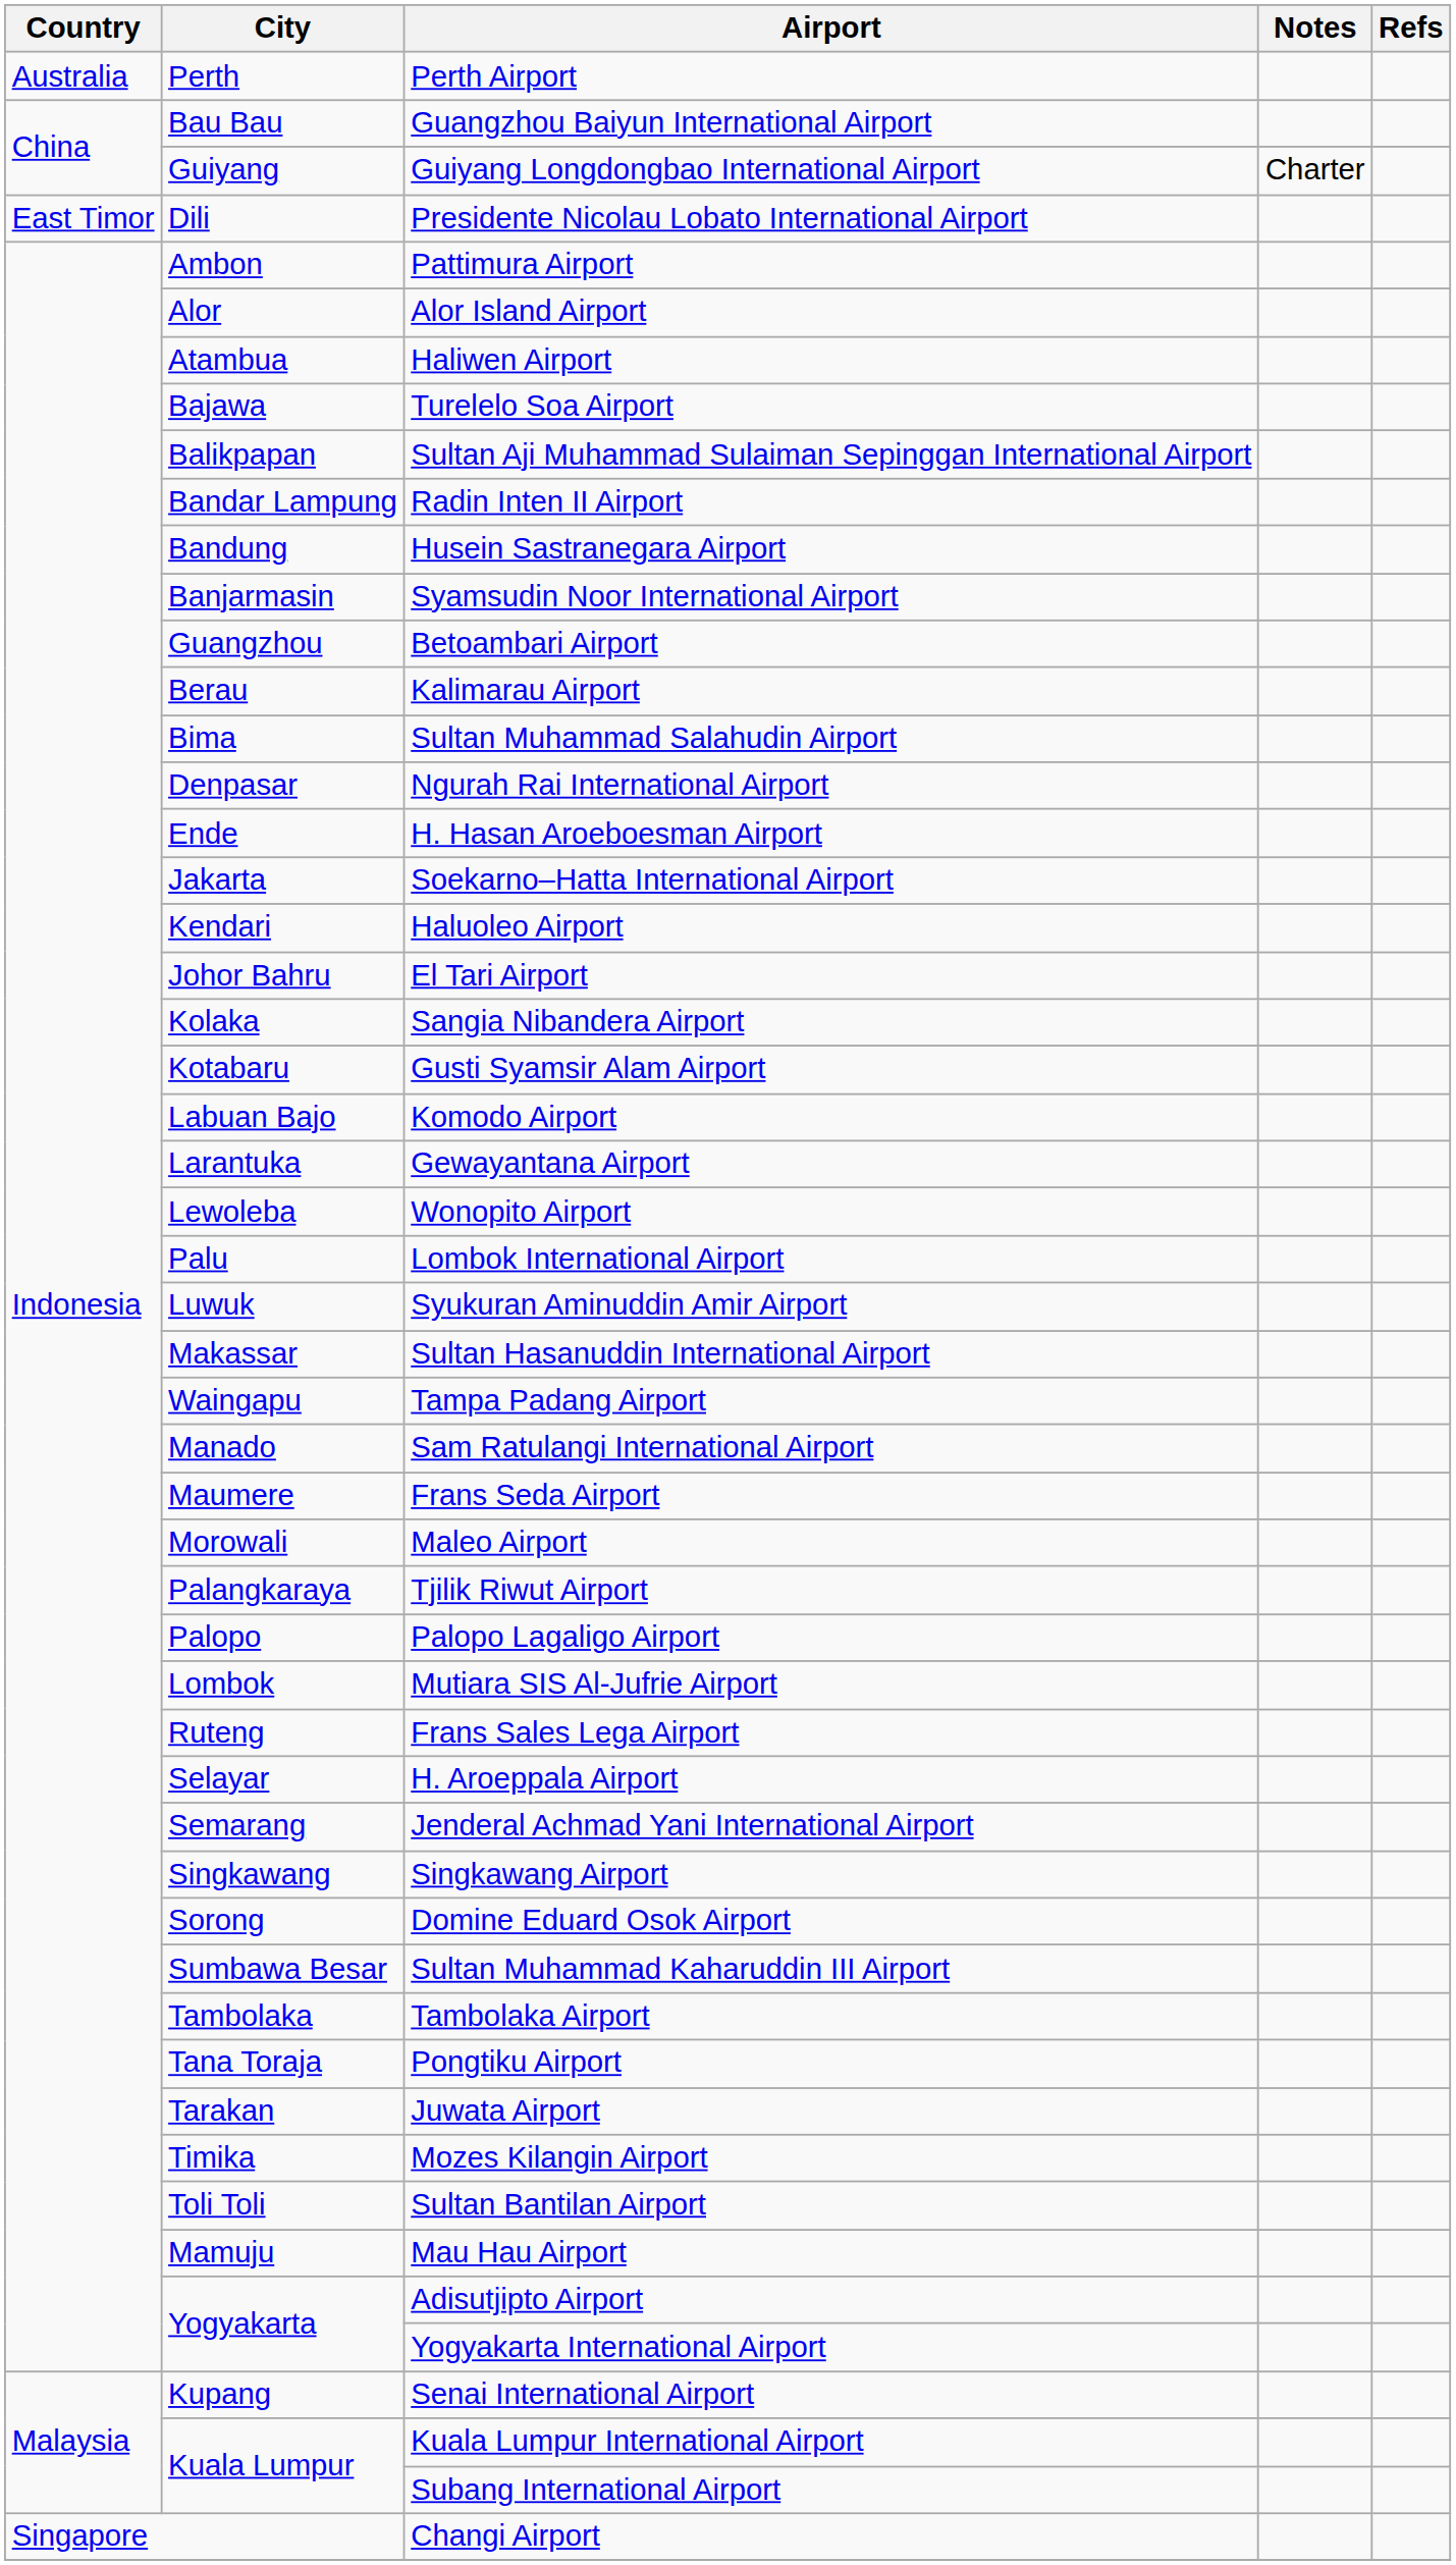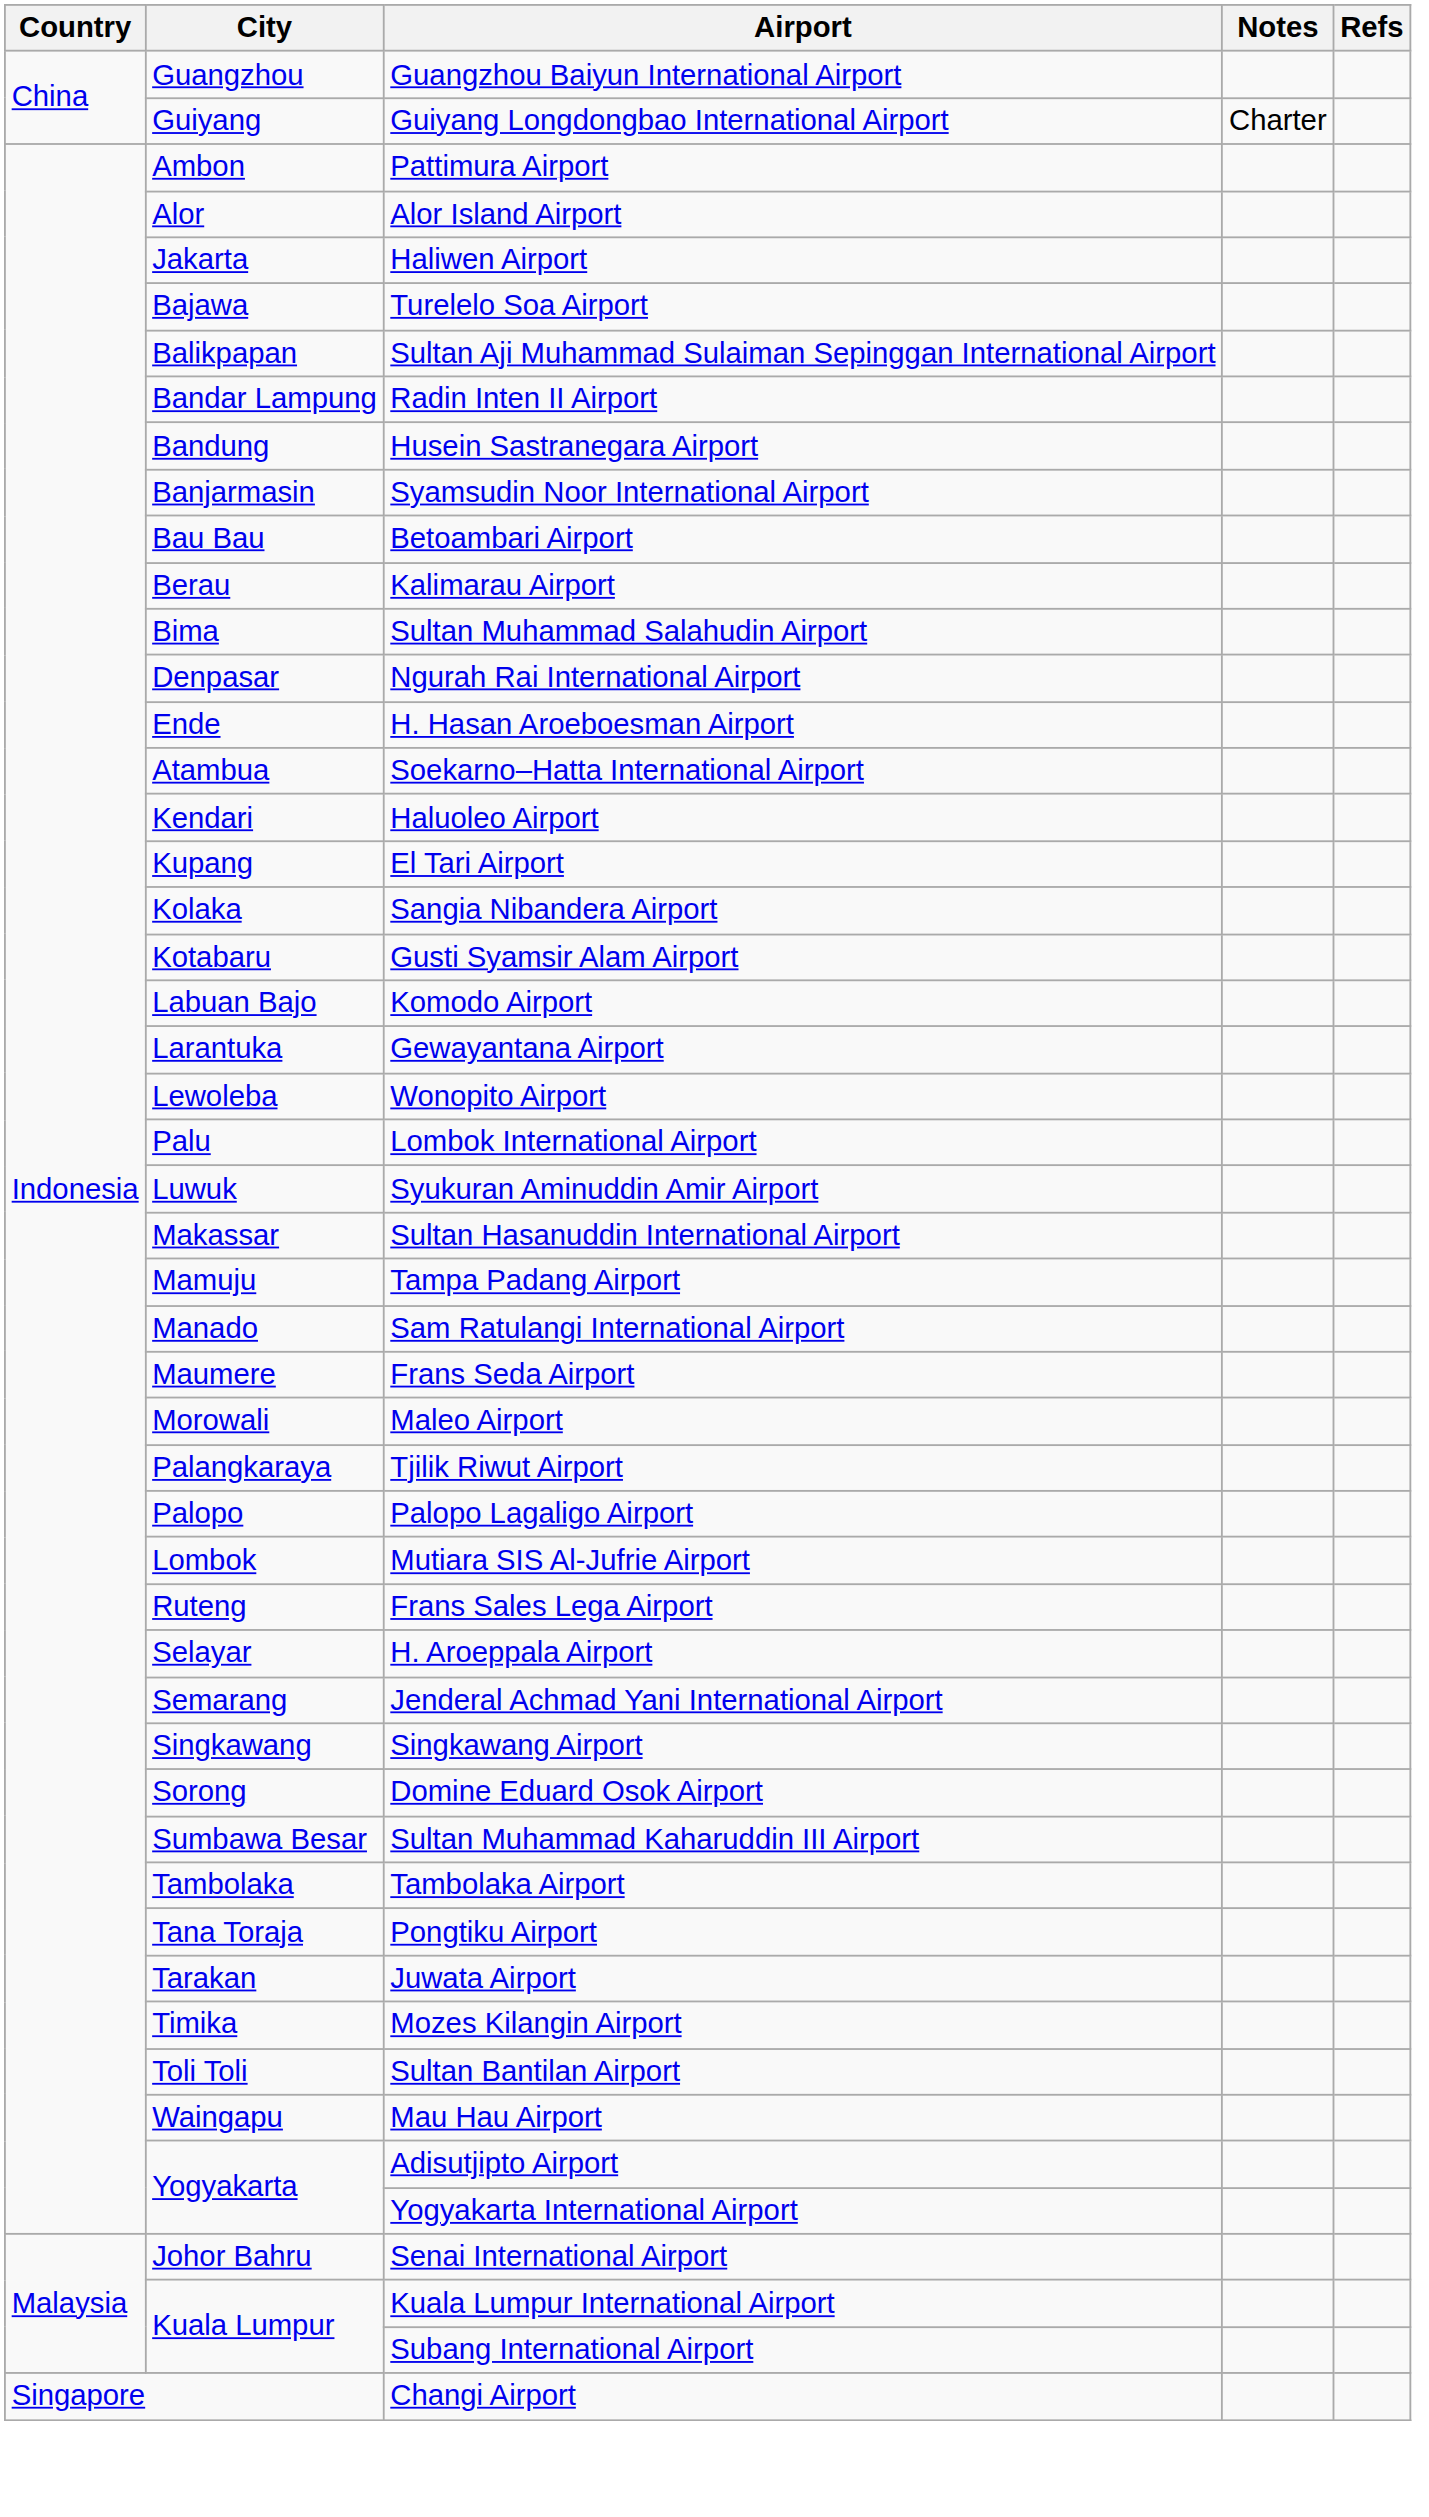- row: Australia | Perth | Perth Airport
Guangzhou Baiyun International Airport | City: Bau Bau -> Guangzhou
- row: East Timor | Dili | Presidente Nicolau Lobato International Airport
Haliwen Airport | City: Atambua -> Jakarta
Betoambari Airport | City: Guangzhou -> Bau Bau
Soekarno–Hatta International Airport | City: Jakarta -> Atambua
El Tari Airport | City: Johor Bahru -> Kupang
Tampa Padang Airport | City: Waingapu -> Mamuju
Mau Hau Airport | City: Mamuju -> Waingapu
Senai International Airport | City: Kupang -> Johor Bahru
